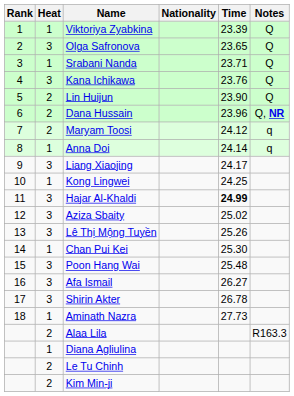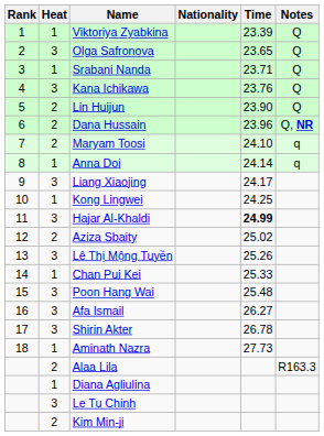Maryam Toosi | Time: 24.12 -> 24.10
Aziza Sbaity | Heat: 3 -> 2
Chan Pui Kei | Time: 25.30 -> 25.33
Le Tu Chinh | Heat: 2 -> 3
